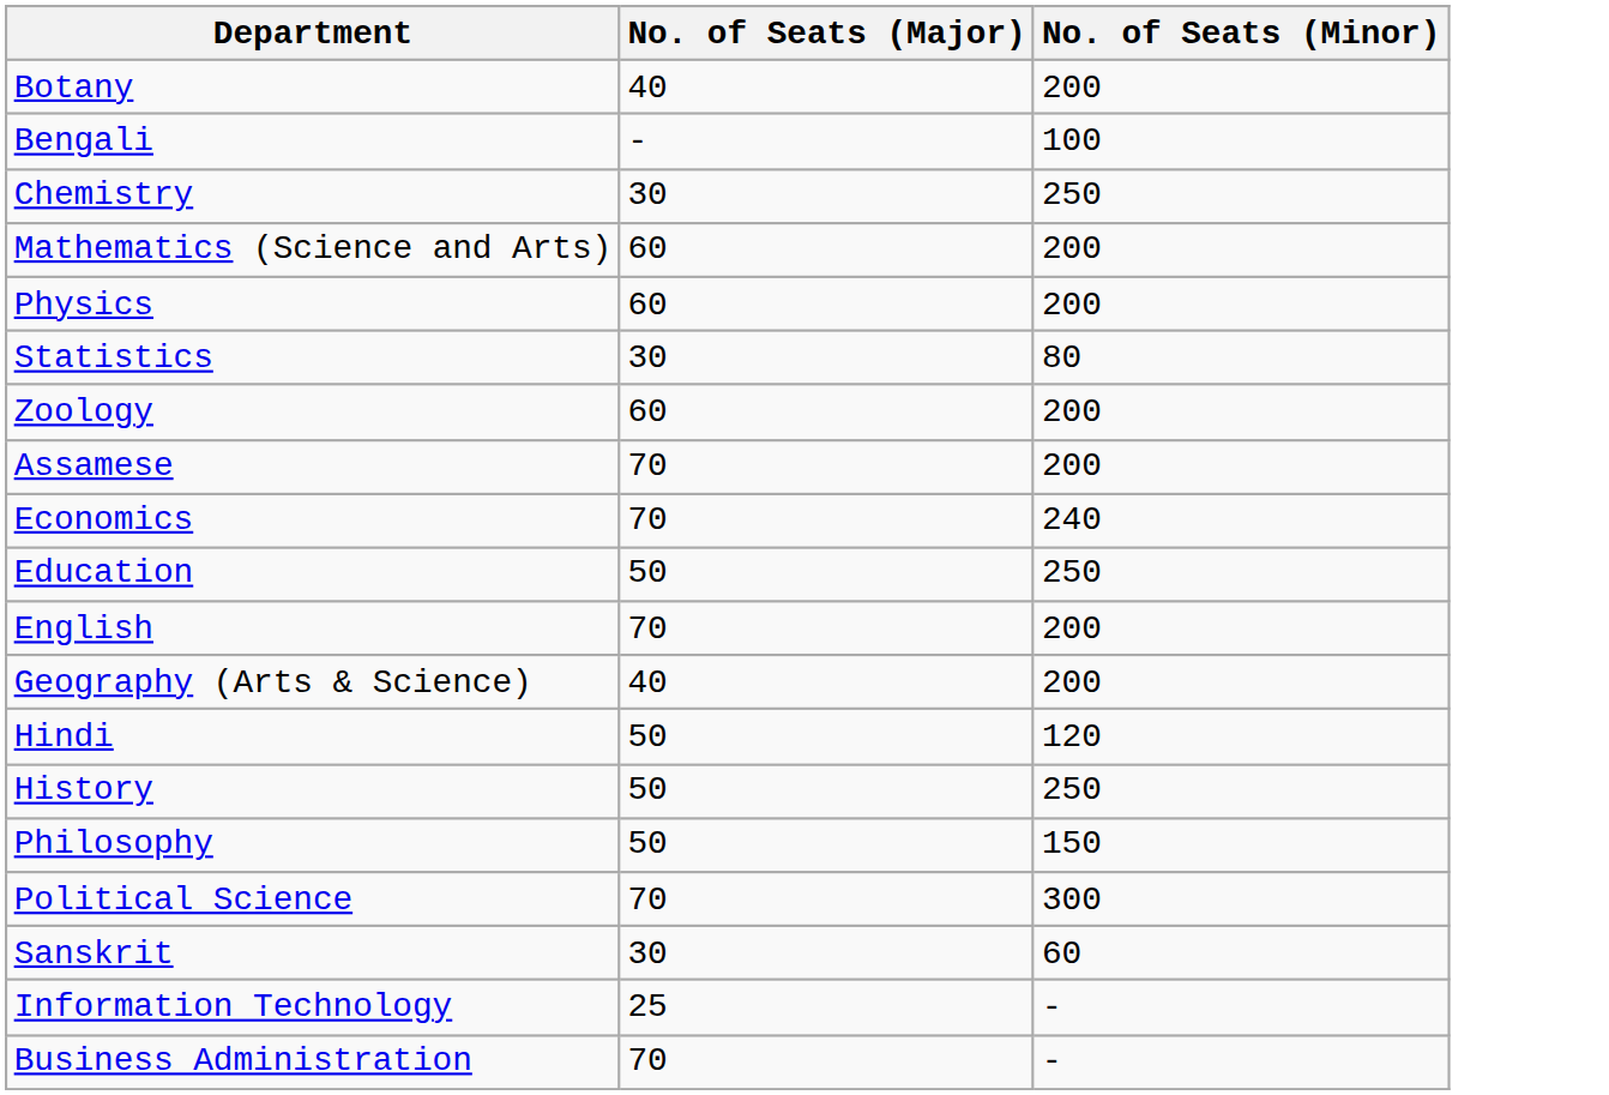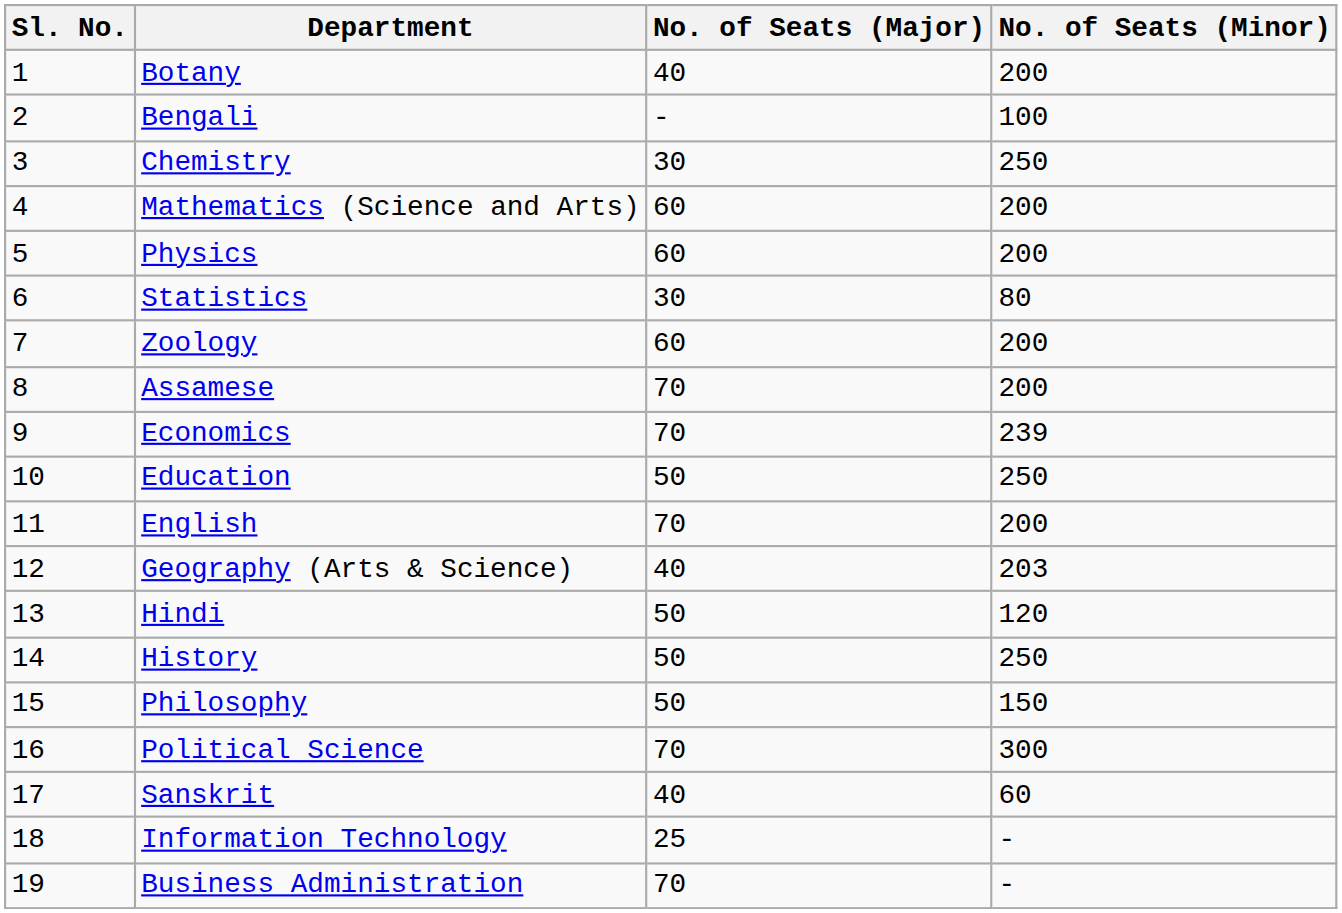+ column: Sl. No. | 1 | 2 | 3 | 4 | 5 | 6 | 7 | 8 | 9 | 10 | 11 | 12 | 13 | 14 | 15 | 16 | 17 | 18 | 19
Economics | No. of Seats (Minor): 240 -> 239
Geography (Arts & Science) | No. of Seats (Minor): 200 -> 203
Sanskrit | No. of Seats (Major): 30 -> 40
